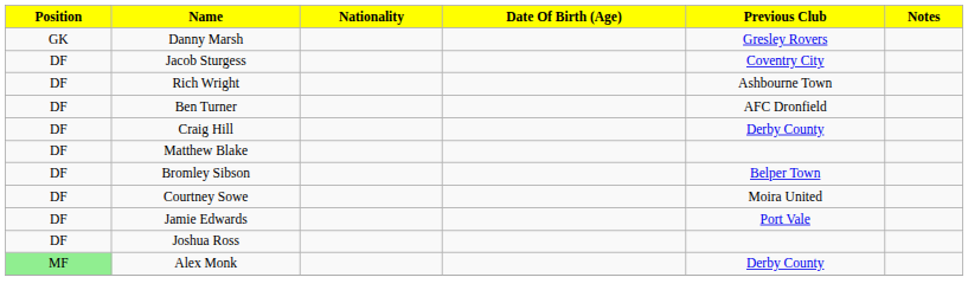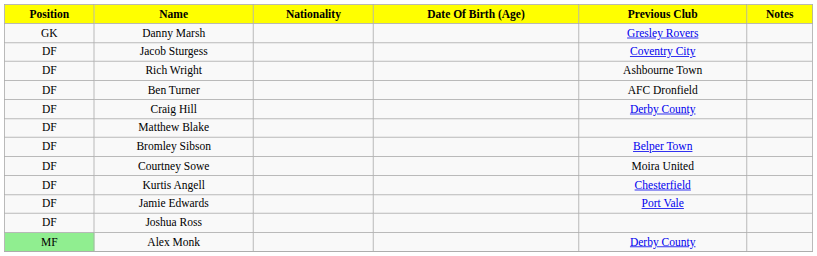+ row: DF | Kurtis Angell | Chesterfield
